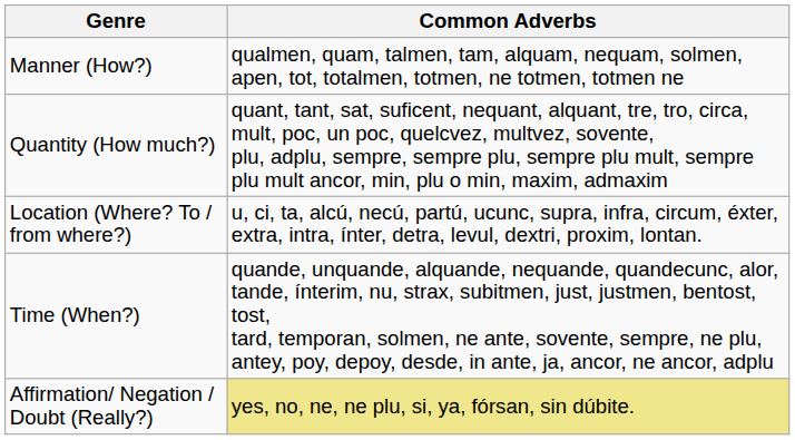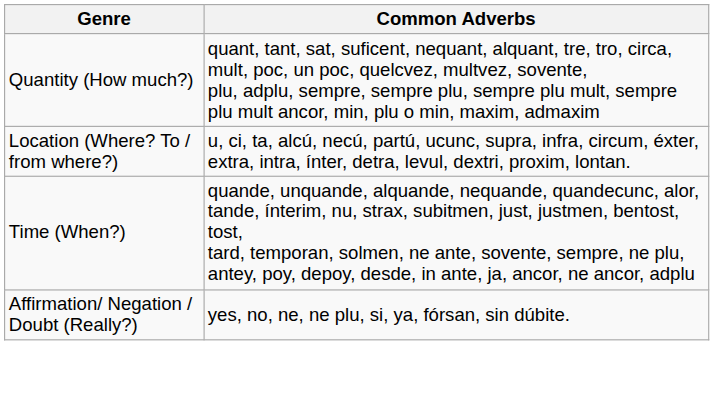- row: Manner (How?) | qualmen, quam, talmen, tam, alquam, nequam, solmen, apen, tot, totalmen, totmen, ne totmen, totmen ne
Affirmation/ Negation / Doubt (Really?) | Common Adverbs: khaki background -> no background
